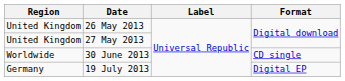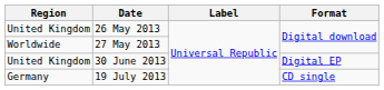27 May 2013 | Region: United Kingdom -> Worldwide
30 June 2013 | Region: Worldwide -> United Kingdom
30 June 2013 | Format: CD single -> Digital EP
19 July 2013 | Format: Digital EP -> CD single
